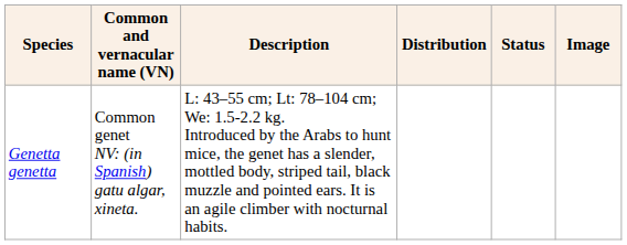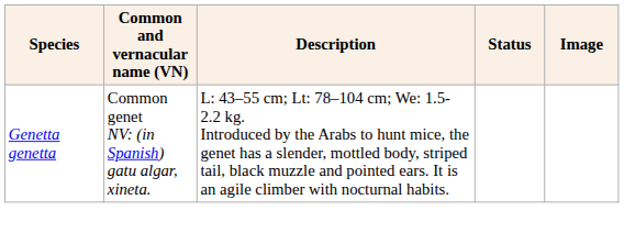- column: Distribution
